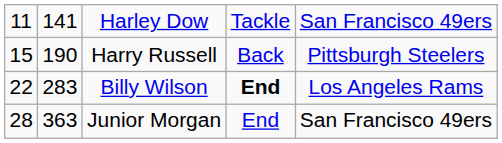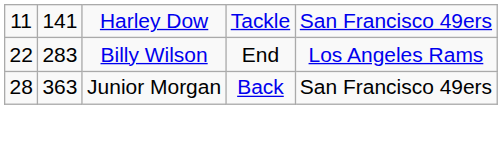- row: 15 | 190 | Harry Russell | Back | Pittsburgh Steelers
Billy Wilson | column 4: bold -> normal
Junior Morgan | column 4: End -> Back
